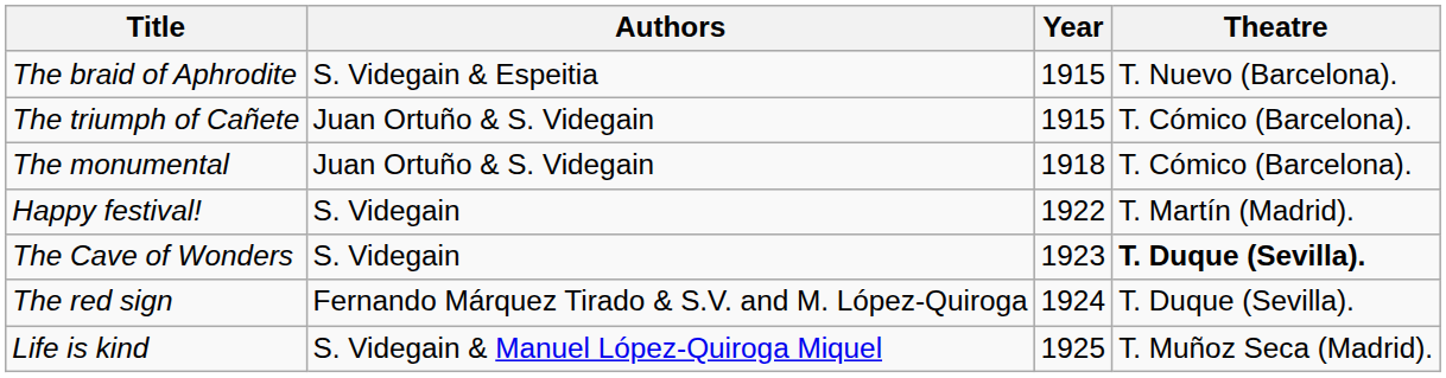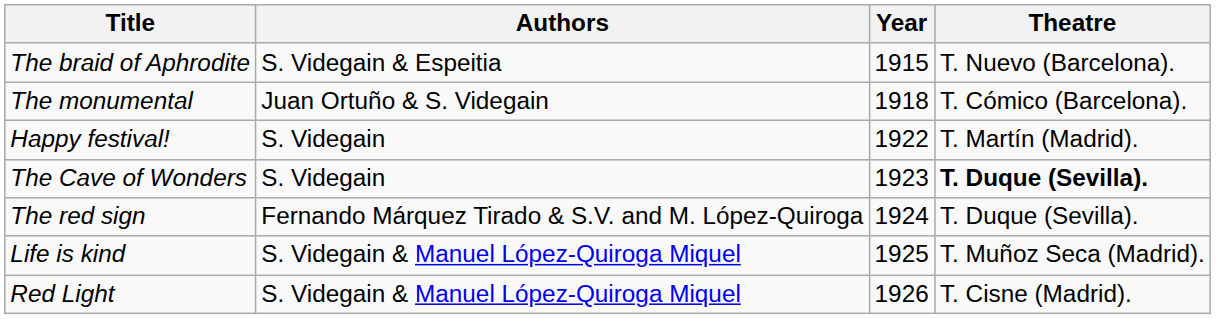- row: The triumph of Cañete | Juan Ortuño & S. Videgain | 1915 | T. Cómico (Barcelona).
+ row: Red Light | S. Videgain & Manuel López-Quiroga Miquel | 1926 | T. Cisne (Madrid).
